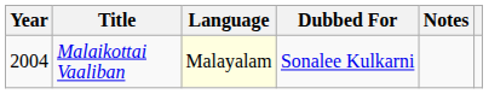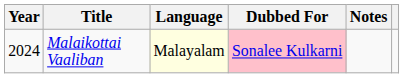Malaikottai Vaaliban | Year: 2004 -> 2024
Malaikottai Vaaliban | Dubbed For: no background -> pink background
